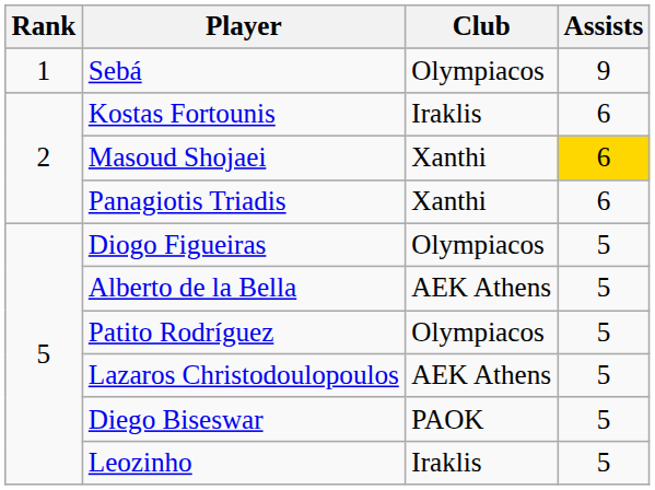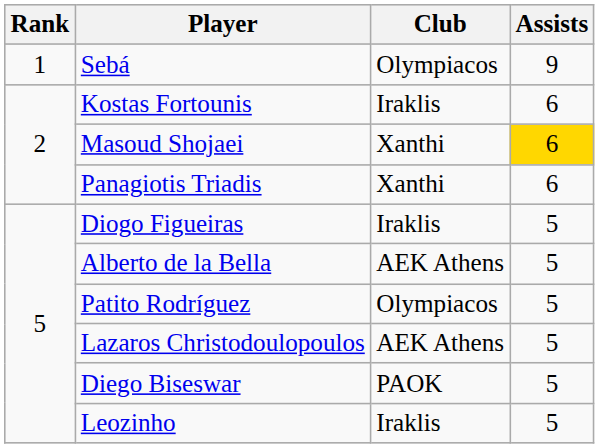Diogo Figueiras | Club: Olympiacos -> Iraklis
